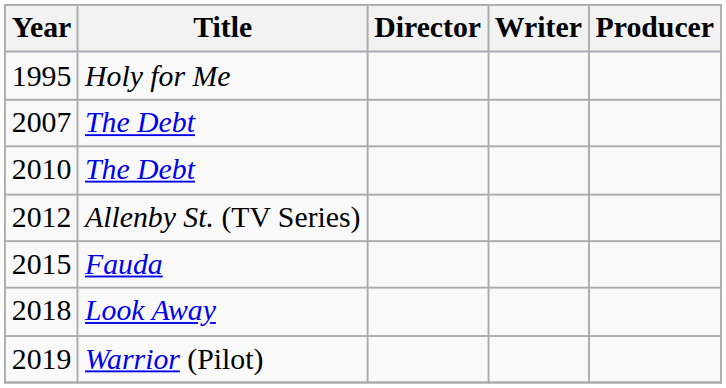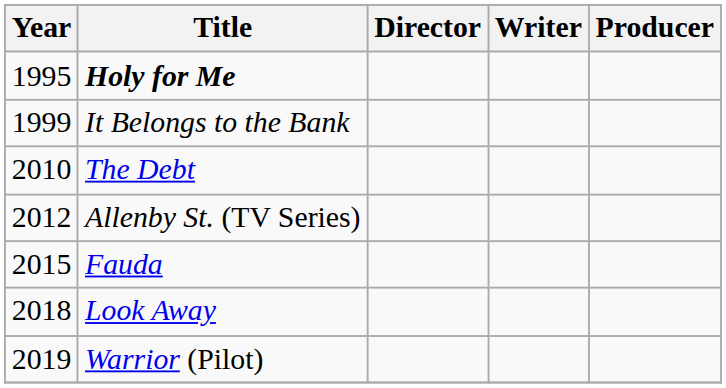1995 | Title: normal -> bold
+ row: 1999 | It Belongs to the Bank
- row: 2007 | The Debt
